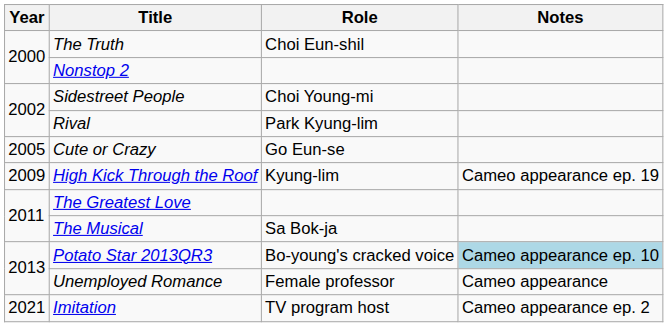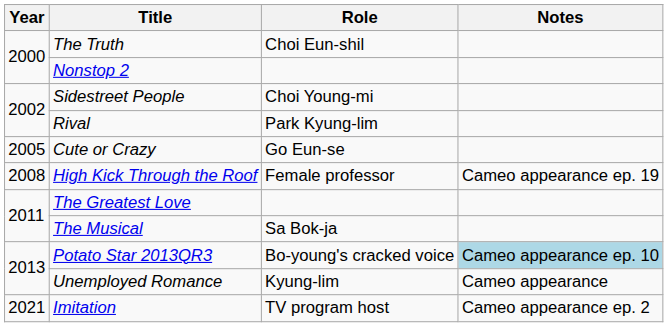High Kick Through the Roof | Year: 2009 -> 2008
High Kick Through the Roof | Role: Kyung-lim -> Female professor
Unemployed Romance | Role: Female professor -> Kyung-lim
